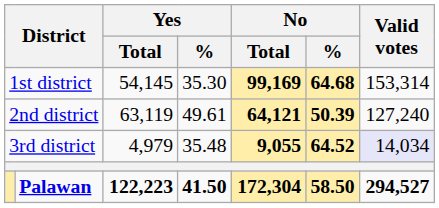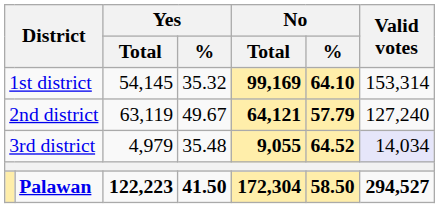1st district | Yes / %: 35.30 -> 35.32
1st district | No / %: 64.68 -> 64.10
2nd district | Yes / %: 49.61 -> 49.67
2nd district | No / %: 50.39 -> 57.79
